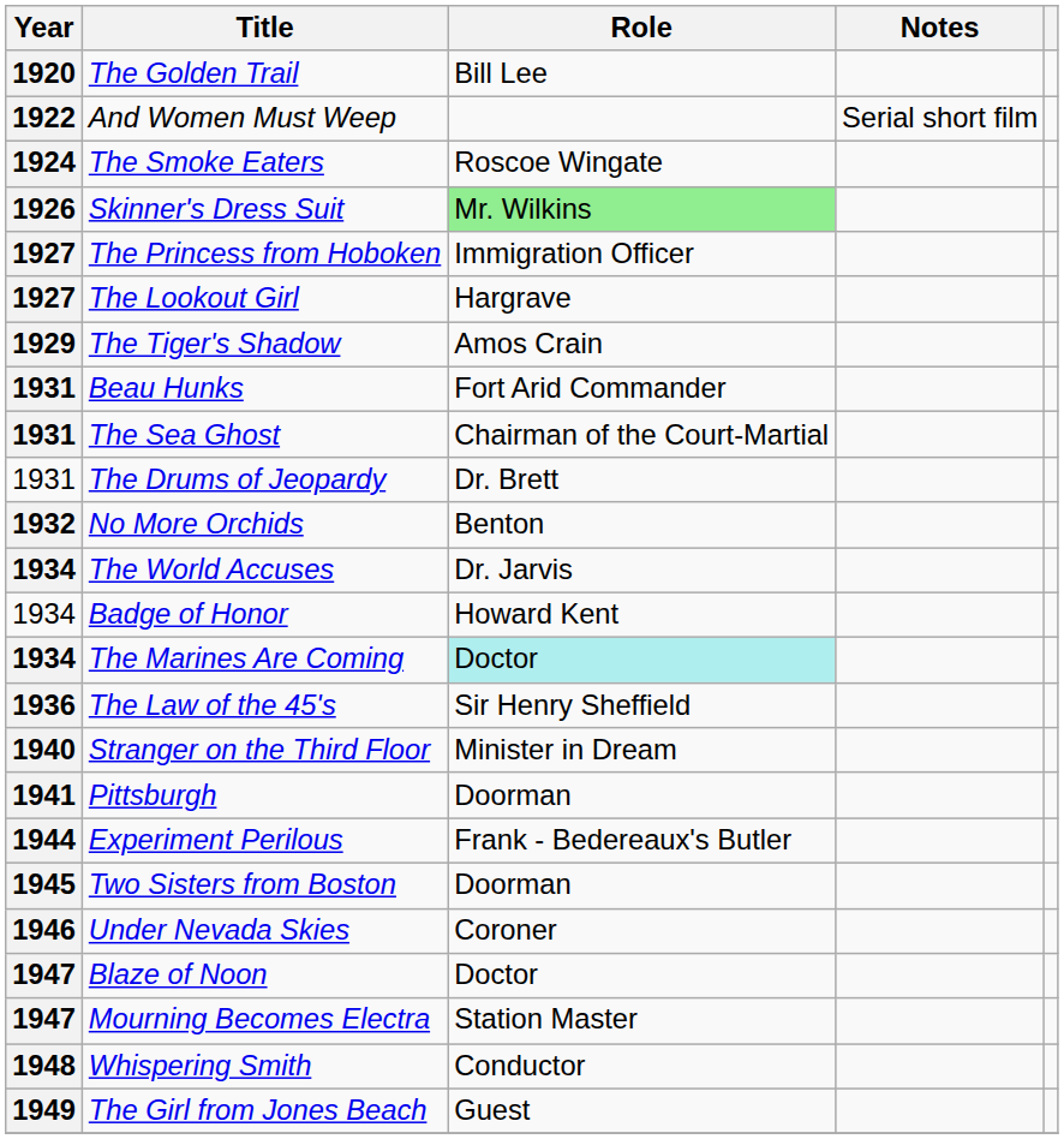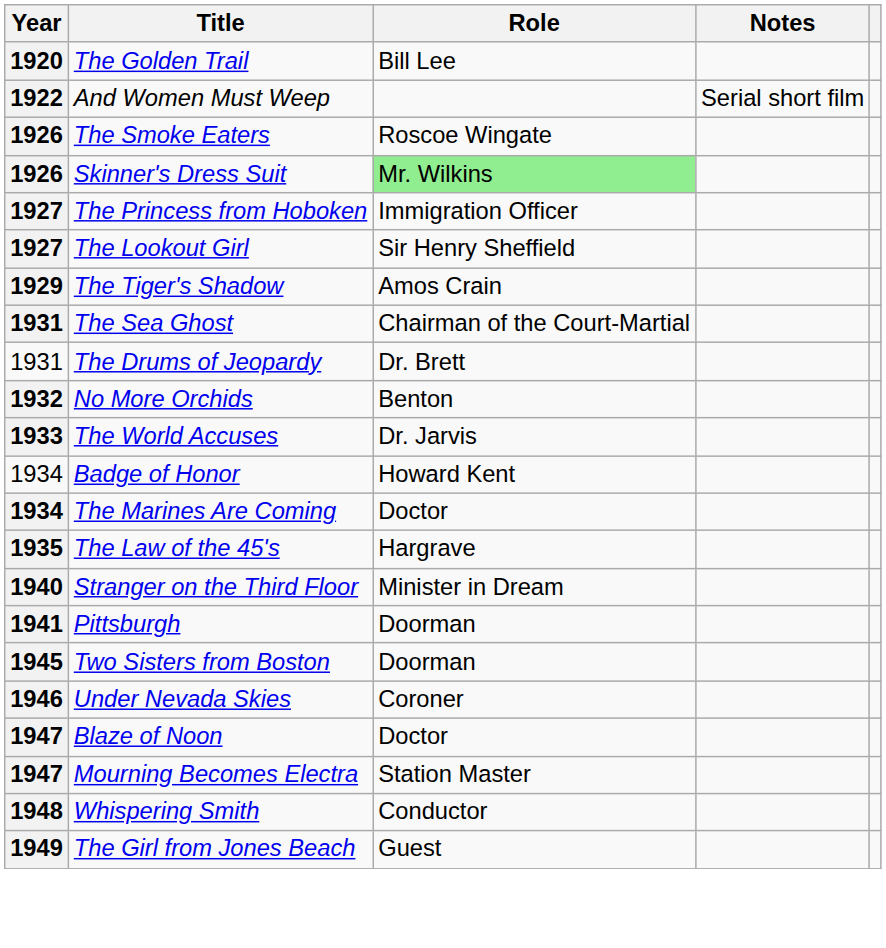The Smoke Eaters | Year: 1924 -> 1926
The Lookout Girl | Role: Hargrave -> Sir Henry Sheffield
- row: 1931 | Beau Hunks | Fort Arid Commander
The World Accuses | Year: 1934 -> 1933
The Marines Are Coming | Role: paleturquoise background -> no background
The Law of the 45's | Year: 1936 -> 1935
The Law of the 45's | Role: Sir Henry Sheffield -> Hargrave
- row: 1944 | Experiment Perilous | Frank - Bedereaux's Butler
